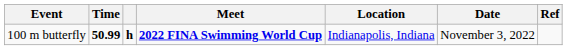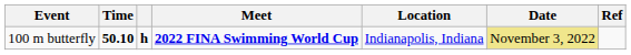100 m butterfly | Time: 50.99 -> 50.10
100 m butterfly | Date: no background -> khaki background
